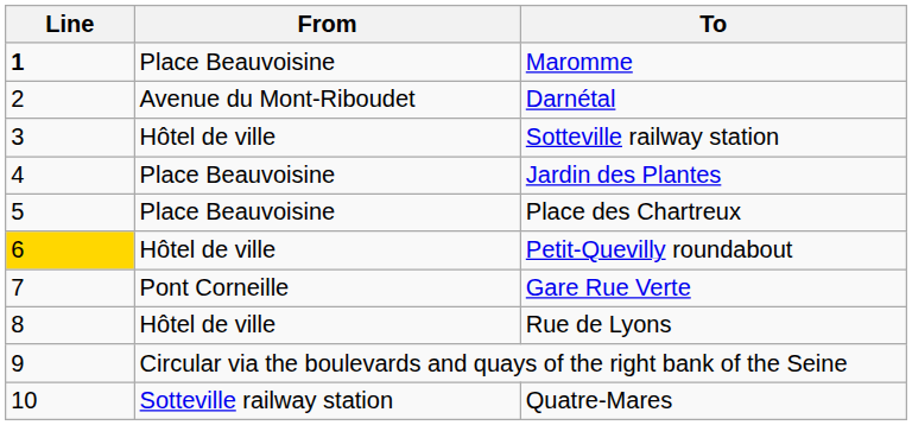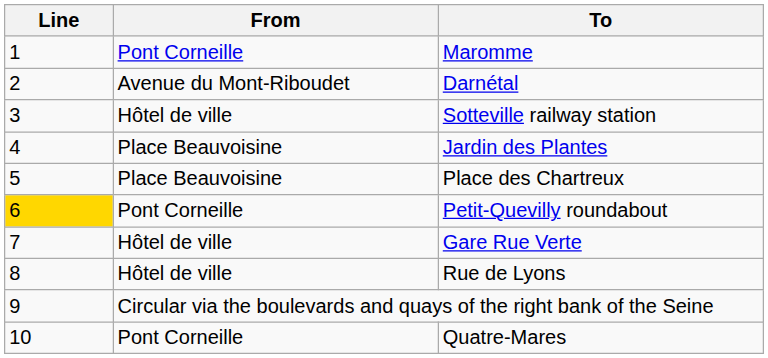Maromme | Line: bold -> normal
Maromme | From: Place Beauvoisine -> Pont Corneille
Petit-Quevilly roundabout | From: Hôtel de ville -> Pont Corneille
Gare Rue Verte | From: Pont Corneille -> Hôtel de ville
Quatre-Mares | From: Sotteville railway station -> Pont Corneille
